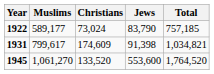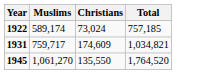- column: Jews | 83,790 | 91,398 | 553,600
1922 | Muslims: 589,177 -> 589,174
1931 | Muslims: 799,617 -> 759,717
1945 | Christians: 133,520 -> 135,550
